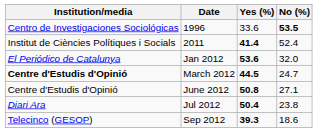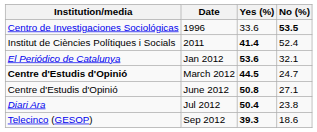Jan 2012 | No (%): 32.0 -> 32.1
